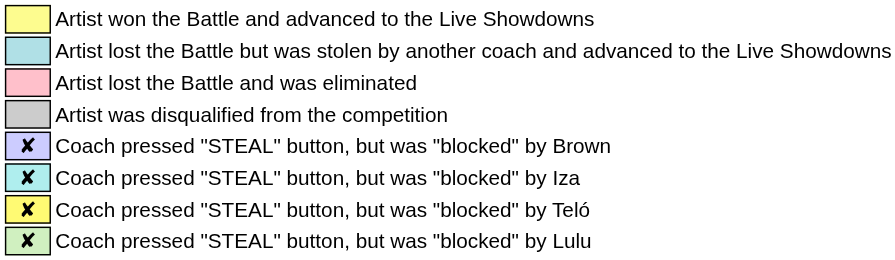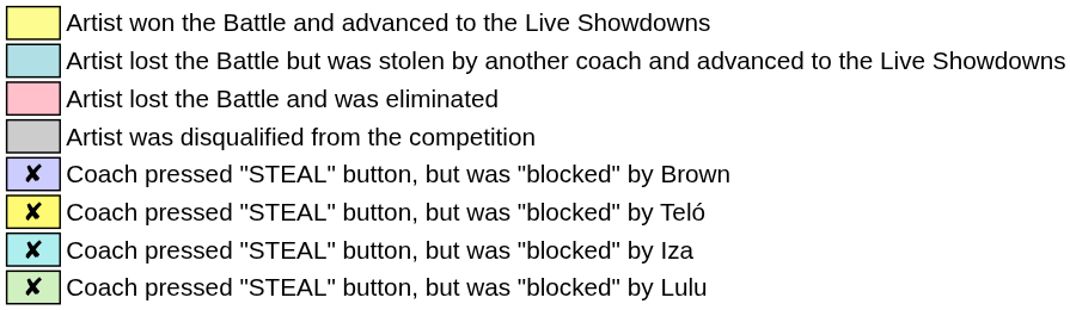rows swapped: Coach pressed "STEAL" button, but was "blocked" by Teló <-> Coach pressed "STEAL" button, but was "blocked" by Iza
